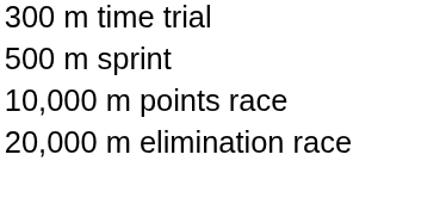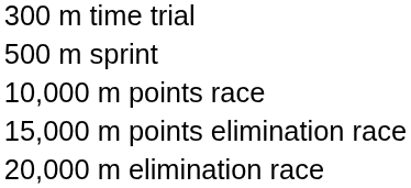+ row: 15,000 m points elimination race
